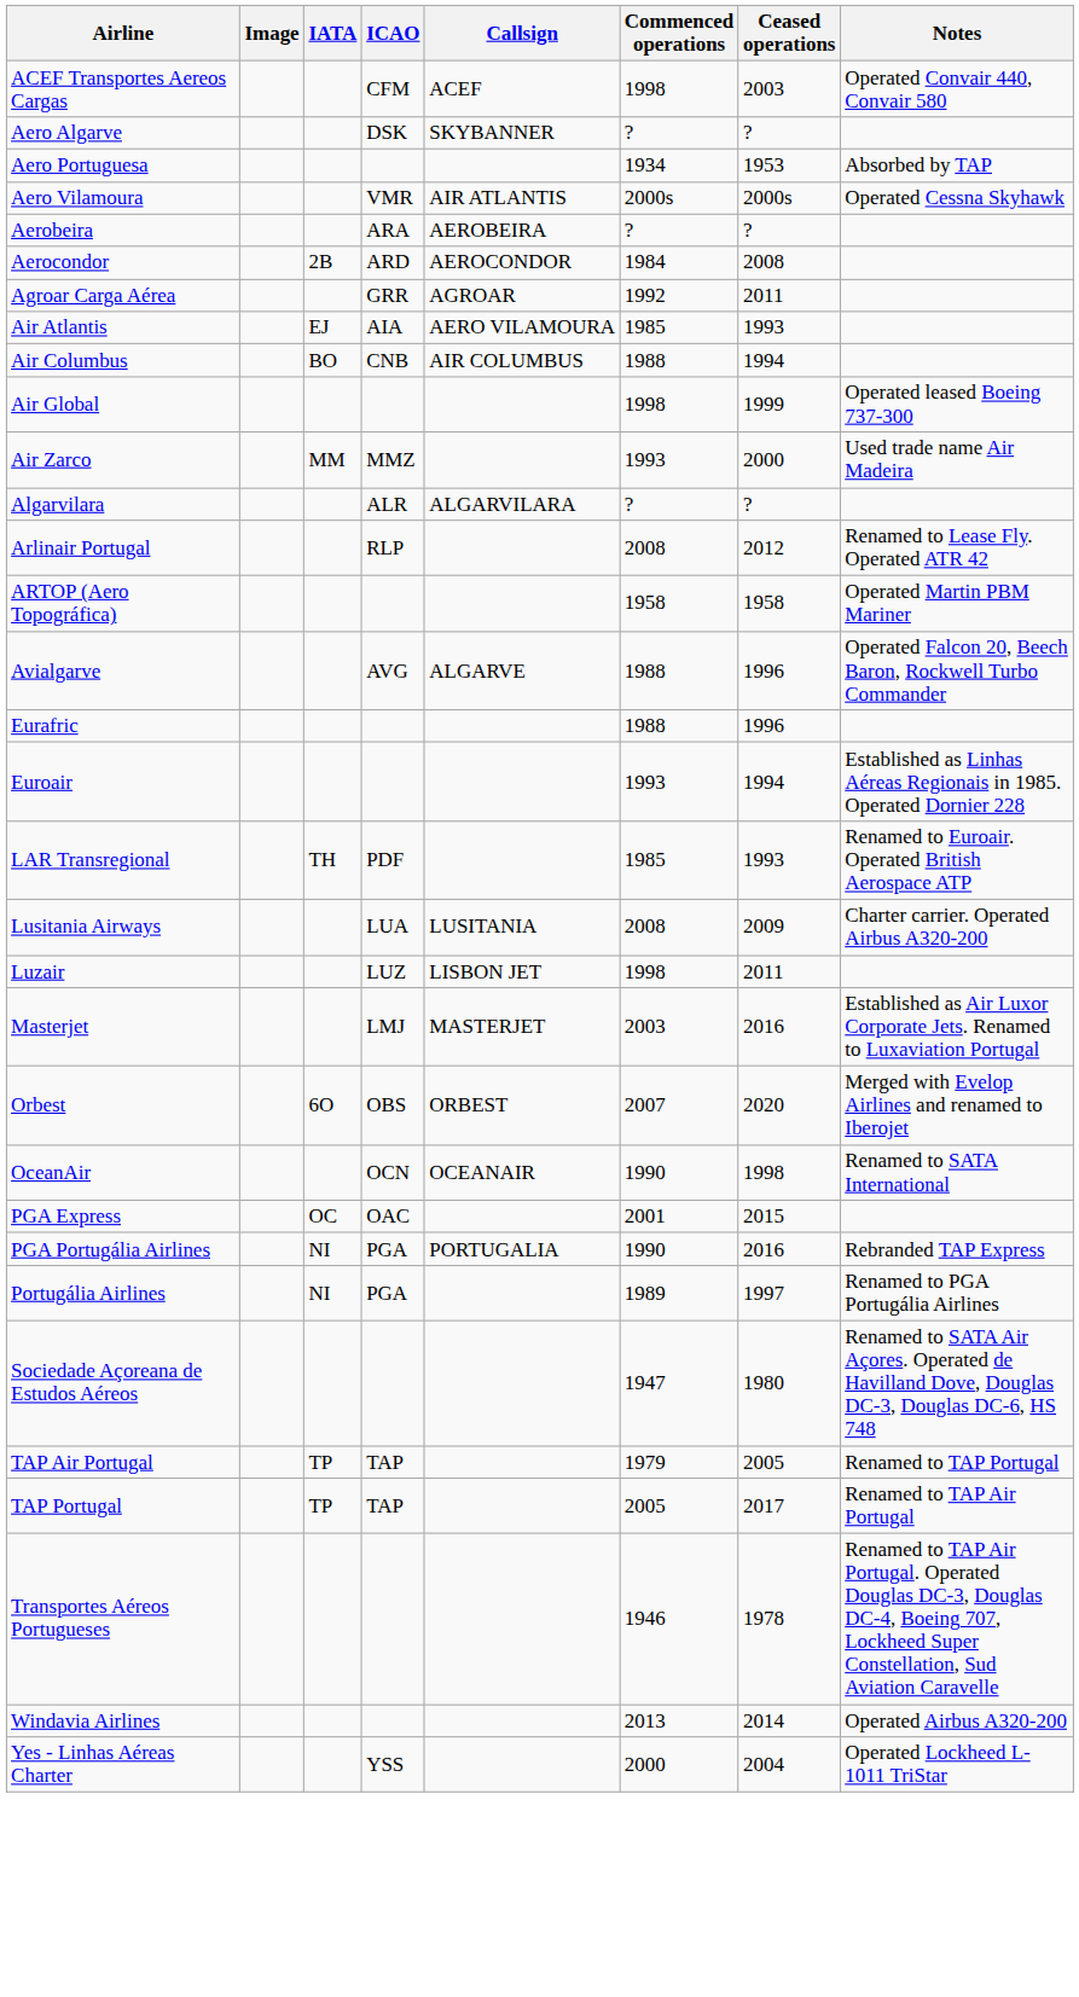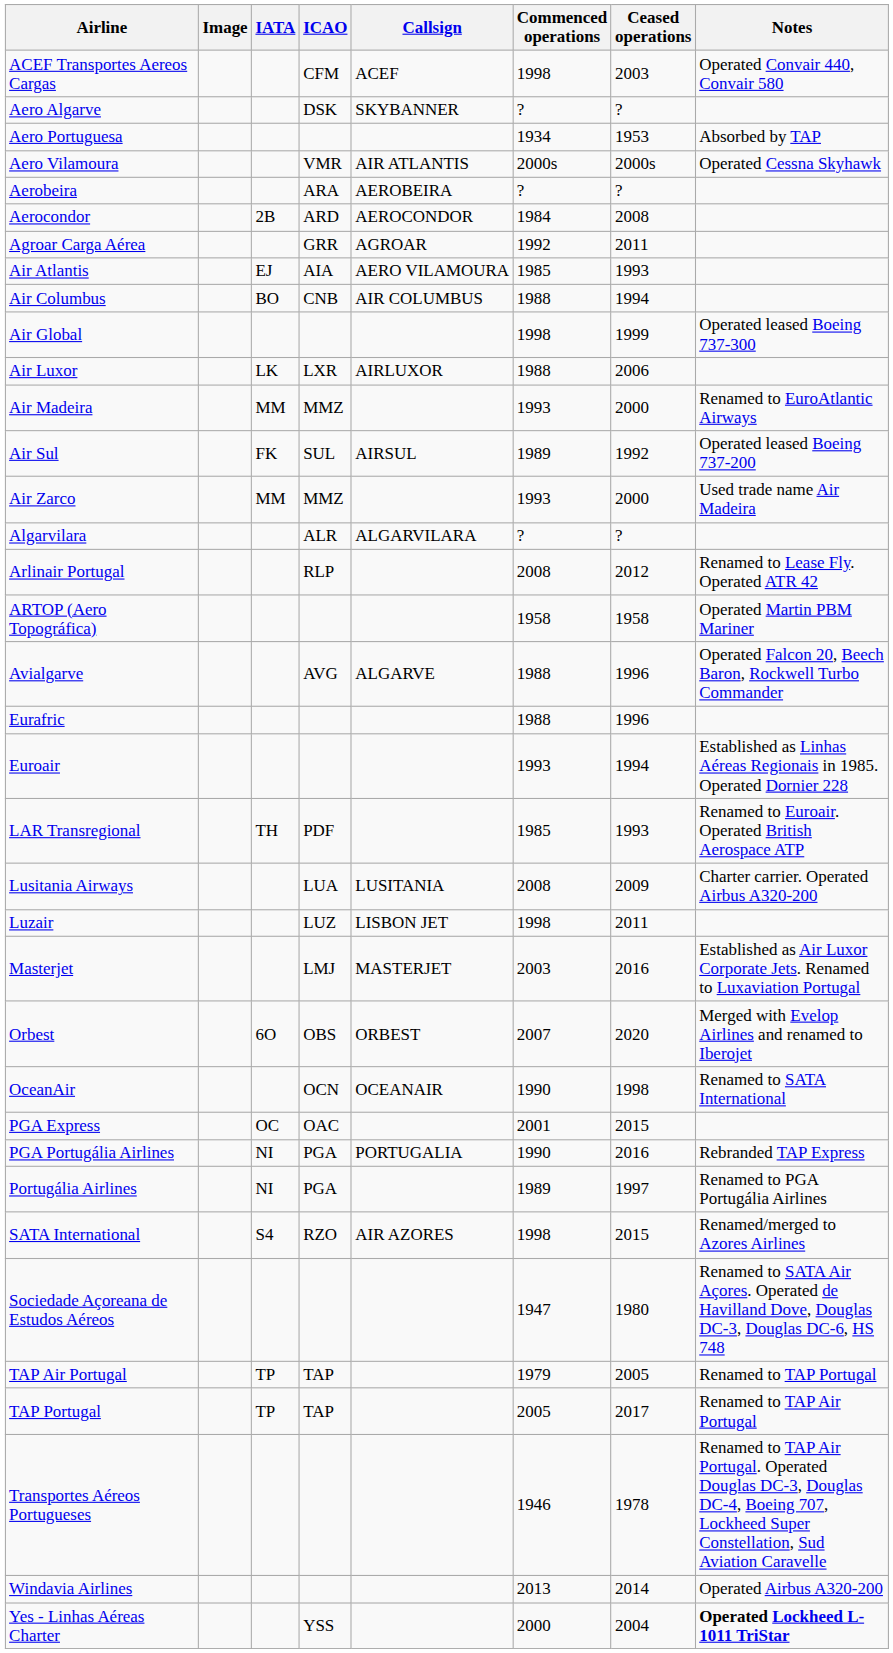+ row: Air Luxor | LK | LXR | AIRLUXOR | 1988 | 2006
+ row: Air Madeira | MM | MMZ | 1993 | 2000 | Renamed to EuroAtlantic Airways
+ row: Air Sul | FK | SUL | AIRSUL | 1989 | 1992 | Operated leased Boeing 737-200
+ row: SATA International | S4 | RZO | AIR AZORES | 1998 | 2015 | Renamed/merged to Azores Airlines
Yes - Linhas Aéreas Charter | Notes: normal -> bold
